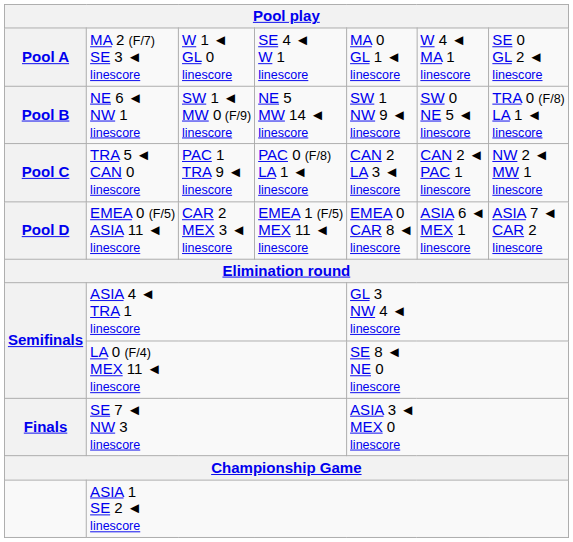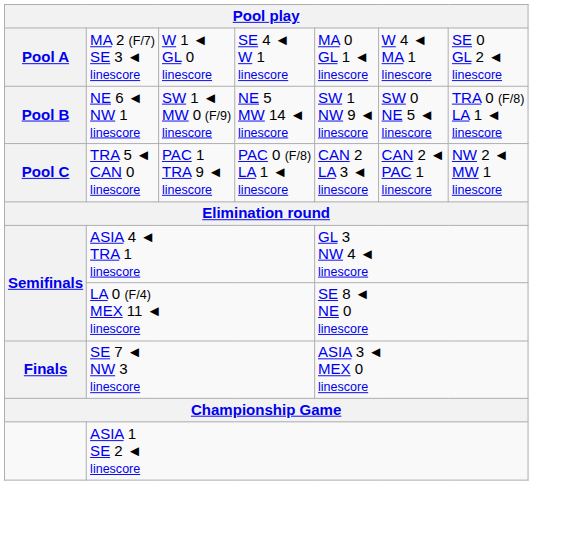- row: Pool D | EMEA 0 (F/5) ASIA 11 ◄ linescore | CAR 2 MEX 3 ◄ linescore | EMEA 1 (F/5) MEX 11 ◄ linescore | EMEA 0 CAR 8 ◄ linescore | ASIA 6 ◄ MEX 1 linescore | ASIA 7 ◄ CAR 2 linescore
